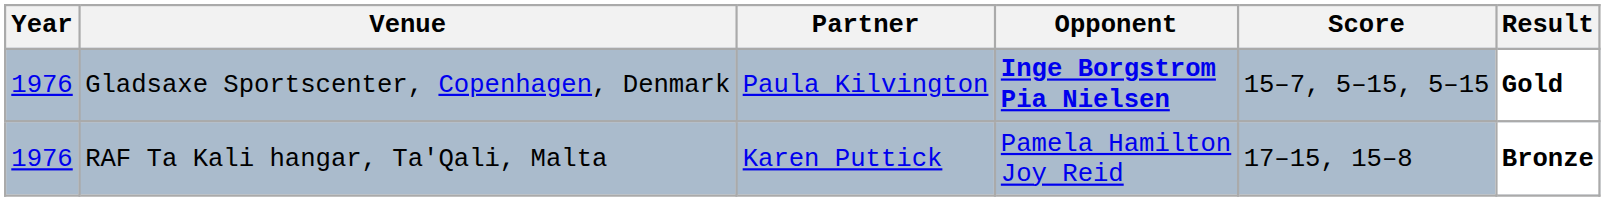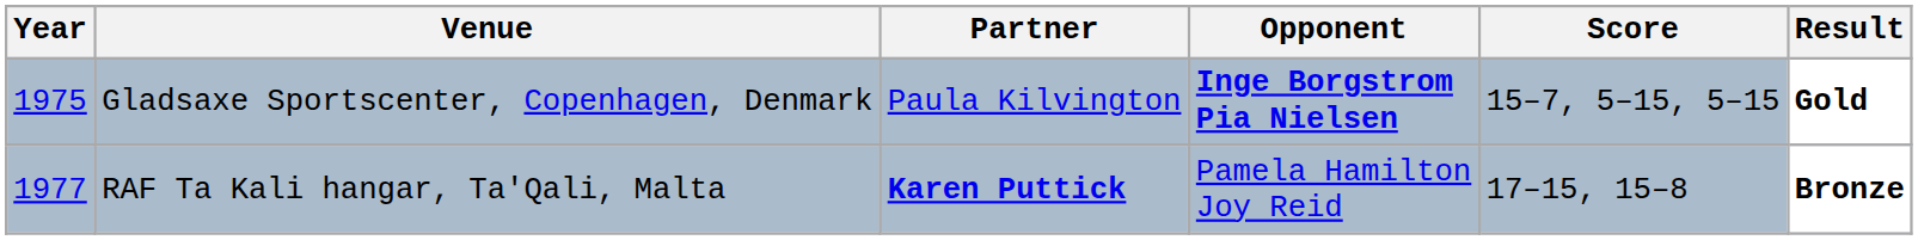Gladsaxe Sportscenter, Copenhagen, Denmark | Year: 1976 -> 1975
RAF Ta Kali hangar, Ta'Qali, Malta | Year: 1976 -> 1977
RAF Ta Kali hangar, Ta'Qali, Malta | Partner: normal -> bold
